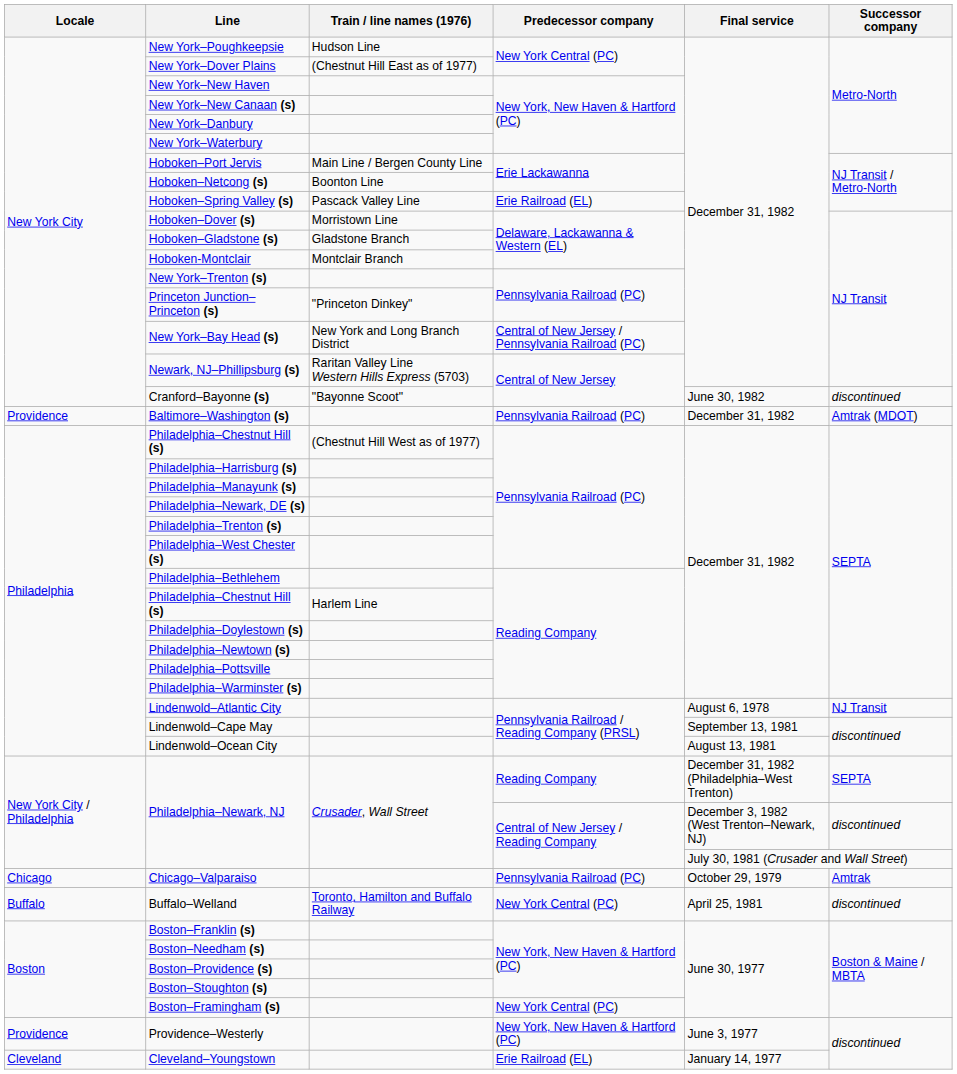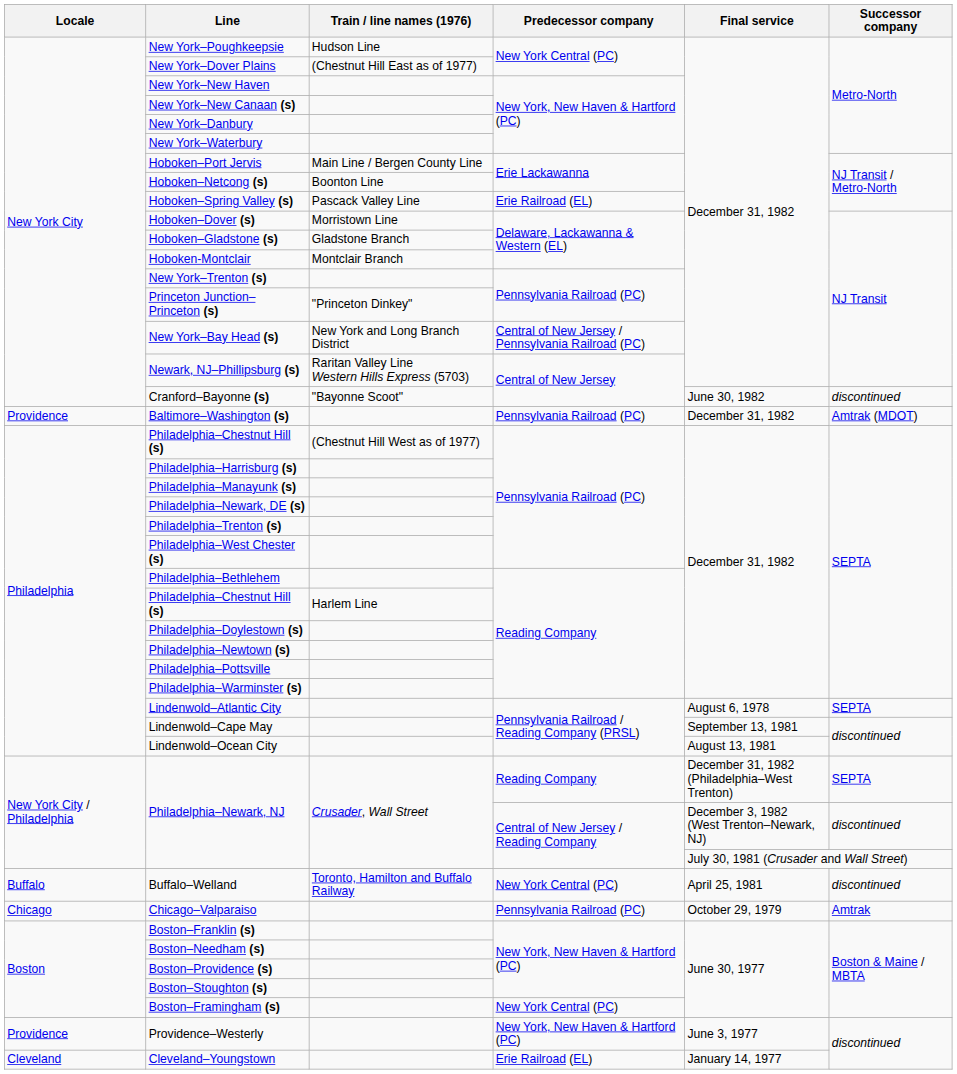Lindenwold–Atlantic City | Successor company: NJ Transit -> SEPTA
rows swapped: Buffalo–Welland <-> Chicago–Valparaiso
